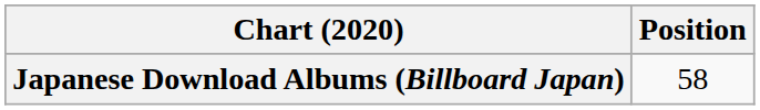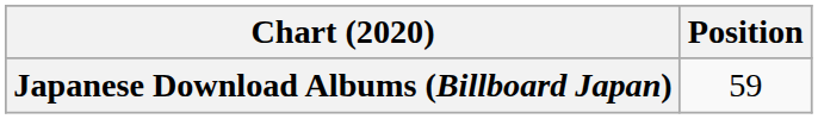Japanese Download Albums (Billboard Japan) | Position: 58 -> 59
